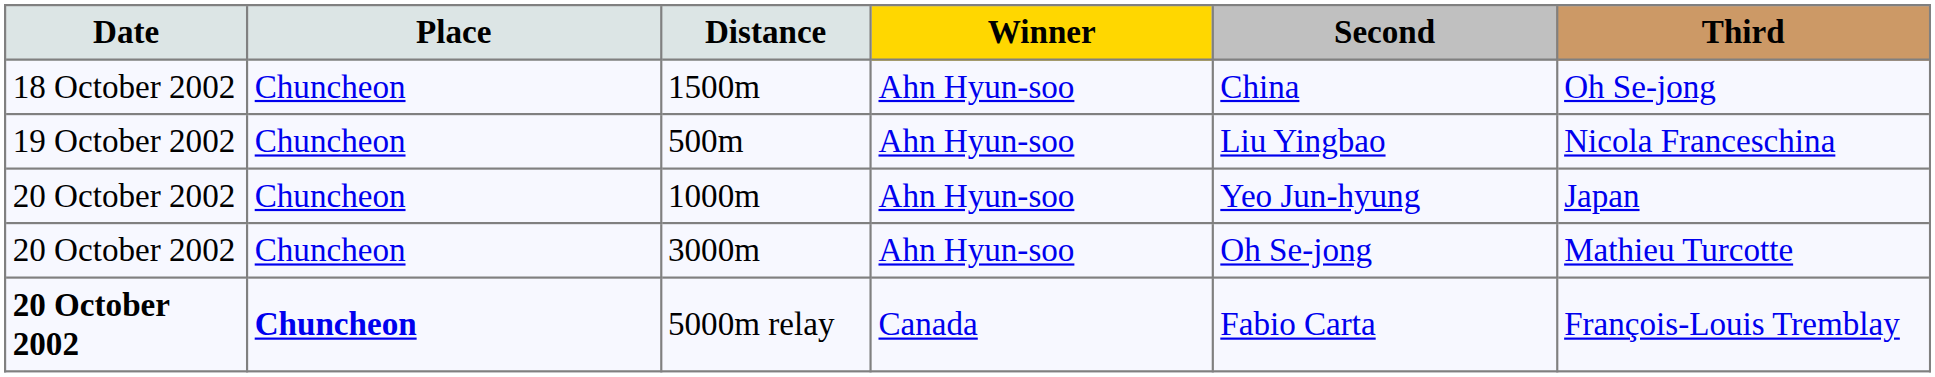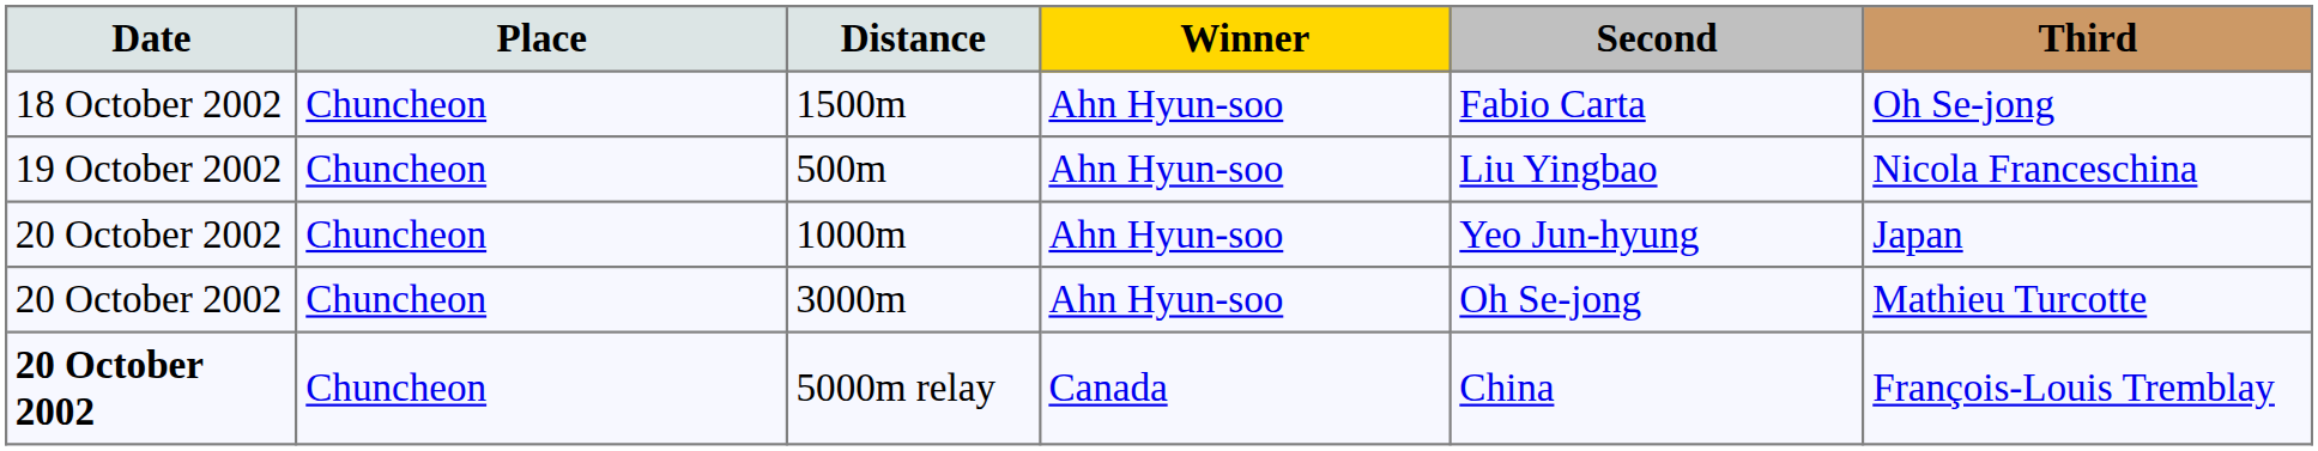1500m | Second: China -> Fabio Carta
5000m relay | Place: bold -> normal
5000m relay | Second: Fabio Carta -> China
